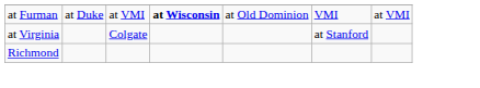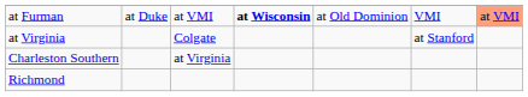at Furman | column 7: no background -> lightsalmon background
+ row: Charleston Southern | at Virginia
